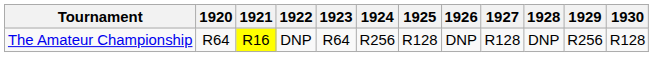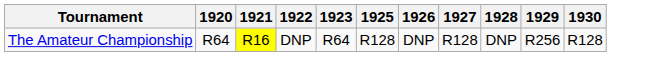- column: 1924 | R256
